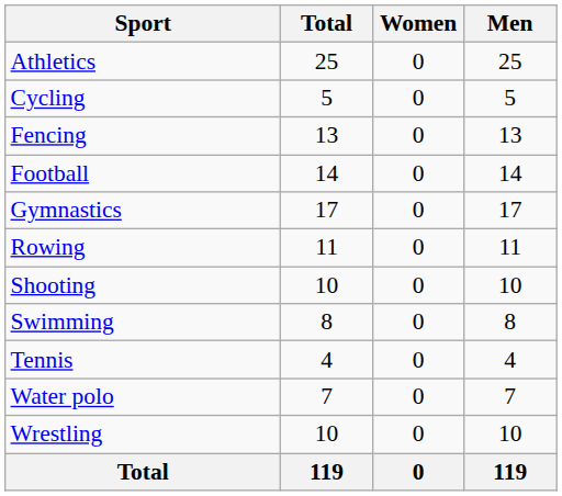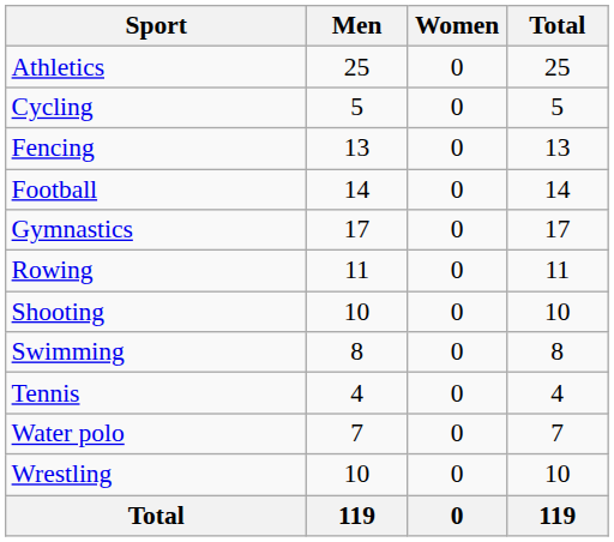columns swapped: Men <-> Total
